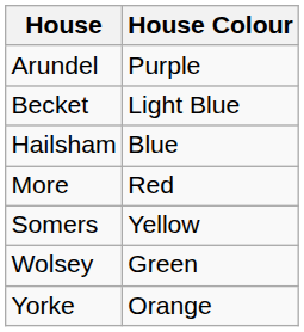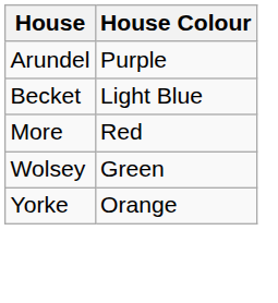- row: Hailsham | Blue
- row: Somers | Yellow
